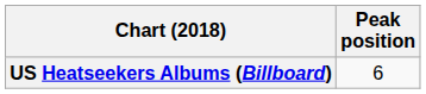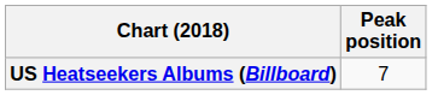US Heatseekers Albums (Billboard) | Peak position: 6 -> 7
